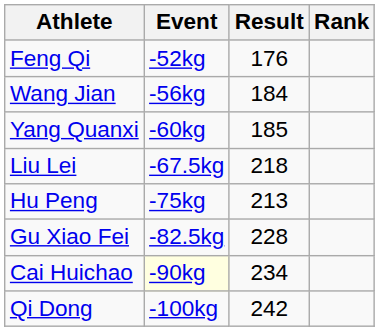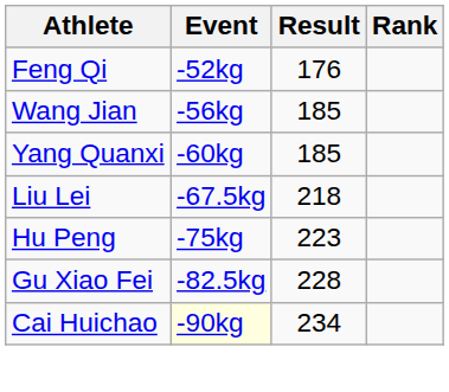Wang Jian | Result: 184 -> 185
Hu Peng | Result: 213 -> 223
- row: Qi Dong | -100kg | 242
